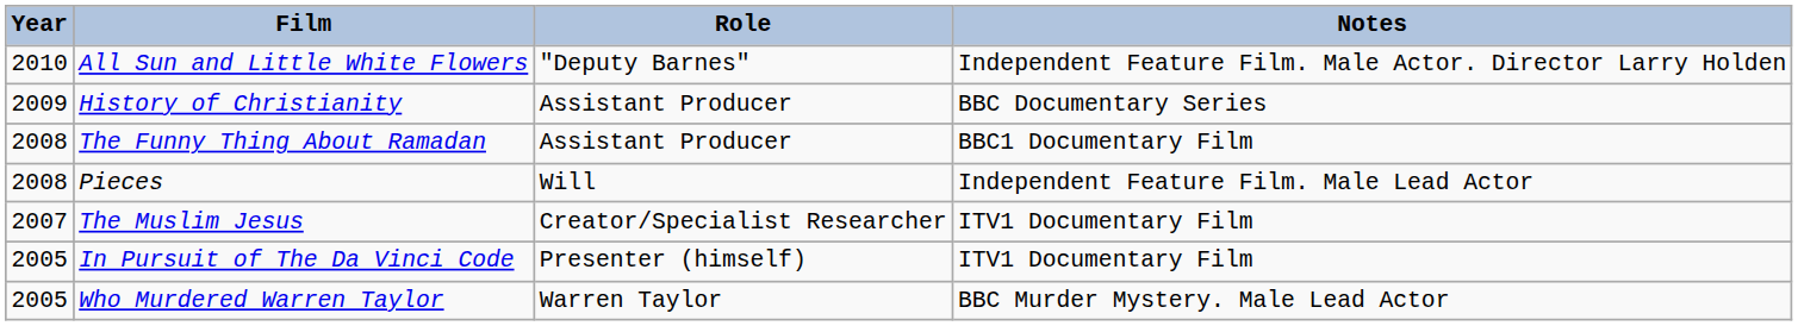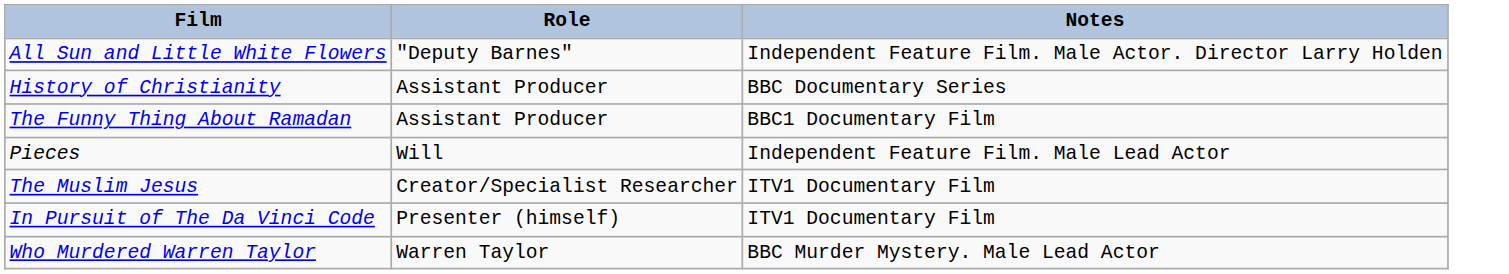- column: Year | 2010 | 2009 | 2008 | 2008 | 2007 | 2005 | 2005
